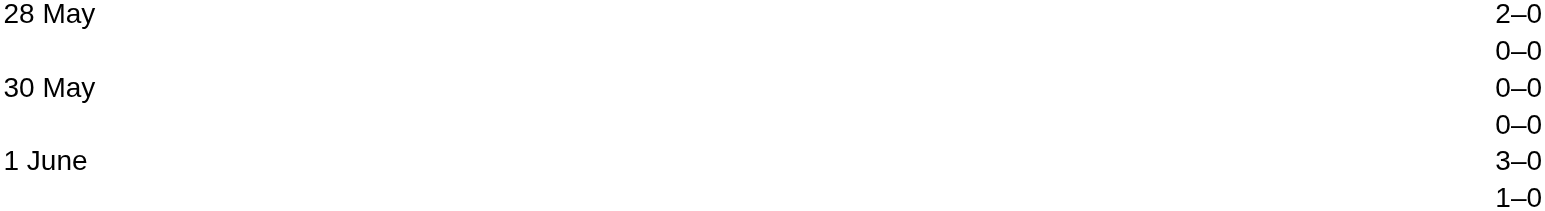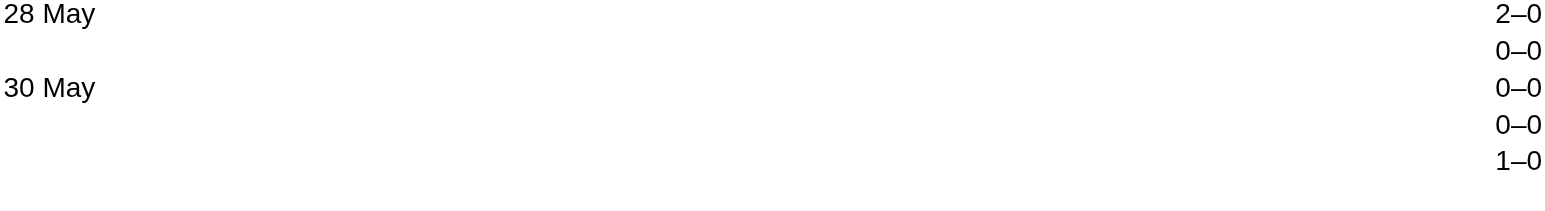- row: 1 June | 3–0
